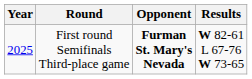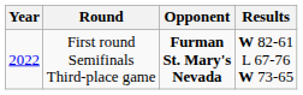First round Semifinals Third-place game | Year: 2025 -> 2022
